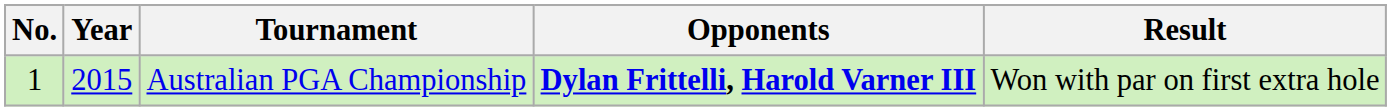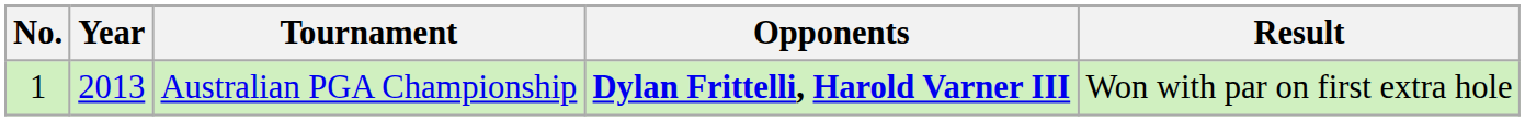Australian PGA Championship | Year: 2015 -> 2013
